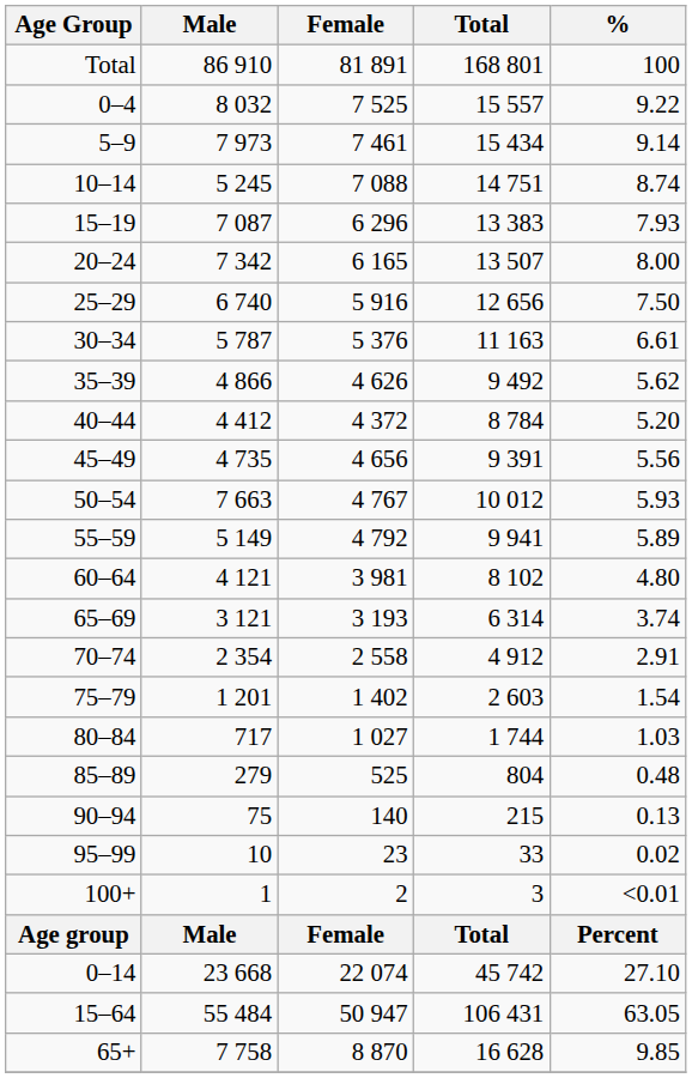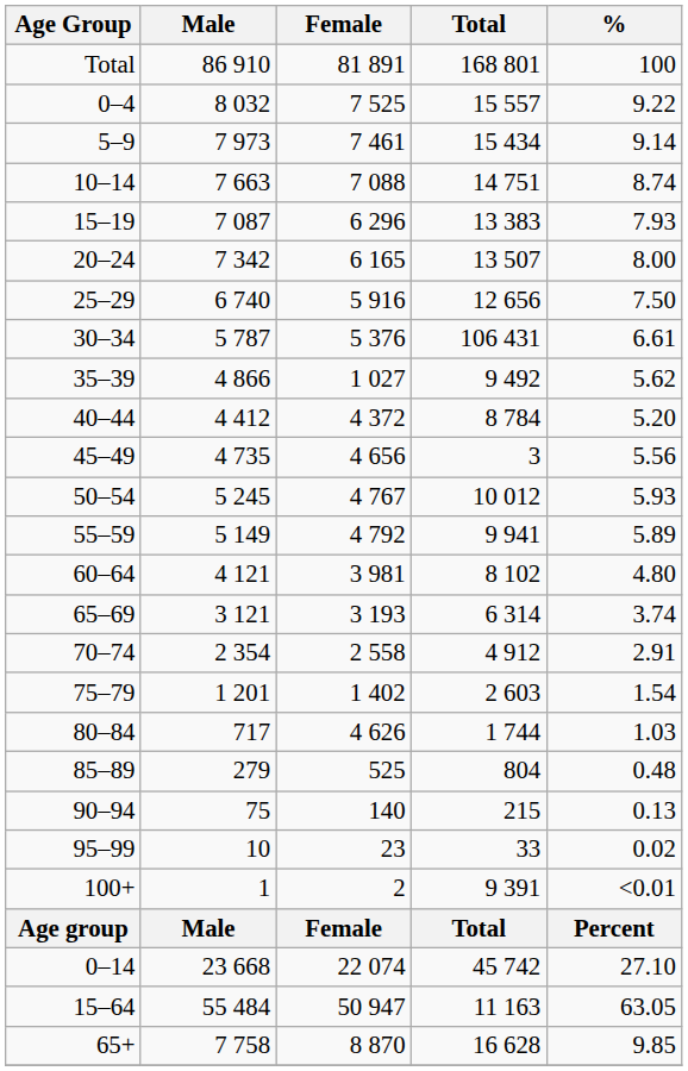10–14 | Male: 5 245 -> 7 663
30–34 | Total: 11 163 -> 106 431
35–39 | Female: 4 626 -> 1 027
45–49 | Total: 9 391 -> 3
50–54 | Male: 7 663 -> 5 245
80–84 | Female: 1 027 -> 4 626
100+ | Total: 3 -> 9 391
15–64 | Total: 106 431 -> 11 163
